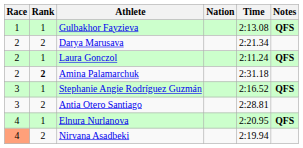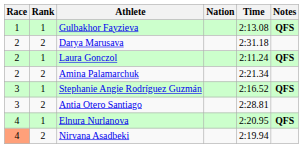Darya Marusava | Time: 2:21.34 -> 2:31.18
Amina Palamarchuk | Rank: bold -> normal
Amina Palamarchuk | Time: 2:31.18 -> 2:21.34
